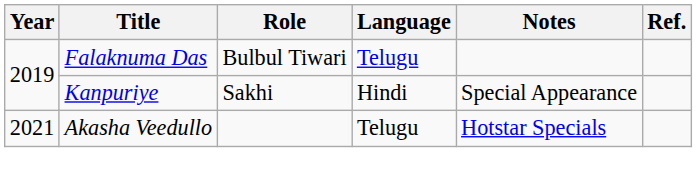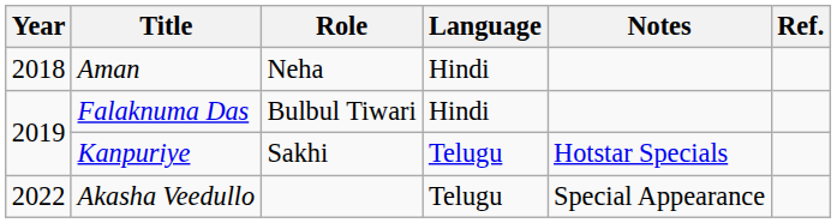+ row: 2018 | Aman | Neha | Hindi
Falaknuma Das | Language: Telugu -> Hindi
Kanpuriye | Language: Hindi -> Telugu
Kanpuriye | Notes: Special Appearance -> Hotstar Specials
Akasha Veedullo | Year: 2021 -> 2022
Akasha Veedullo | Notes: Hotstar Specials -> Special Appearance
